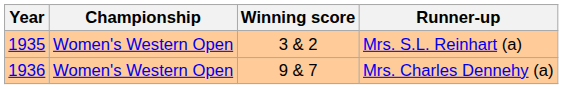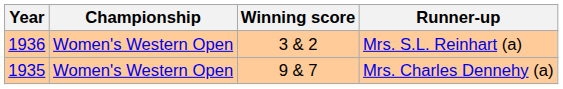Mrs. S.L. Reinhart (a) | Year: 1935 -> 1936
Mrs. Charles Dennehy (a) | Year: 1936 -> 1935
